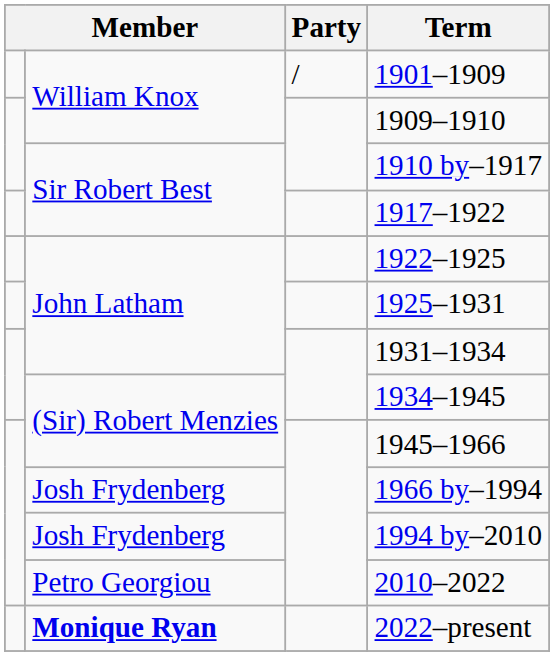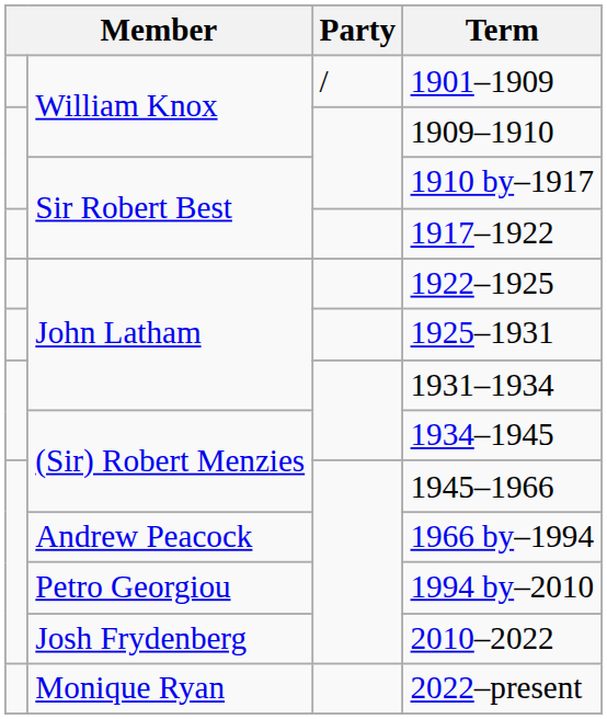1966 by–1994 | column 2: Josh Frydenberg -> Andrew Peacock
1994 by–2010 | column 2: Josh Frydenberg -> Petro Georgiou
2010–2022 | column 2: Petro Georgiou -> Josh Frydenberg
2022–present | column 2: bold -> normal
